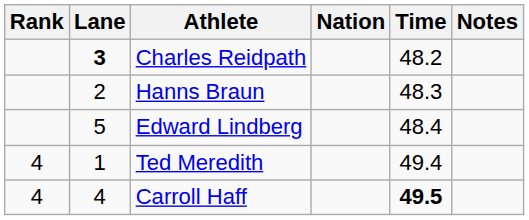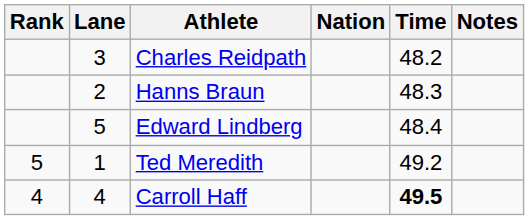Charles Reidpath | Lane: bold -> normal
Ted Meredith | Rank: 4 -> 5
Ted Meredith | Time: 49.4 -> 49.2
